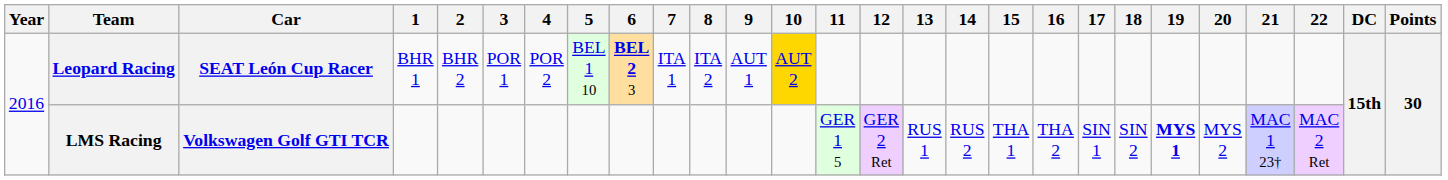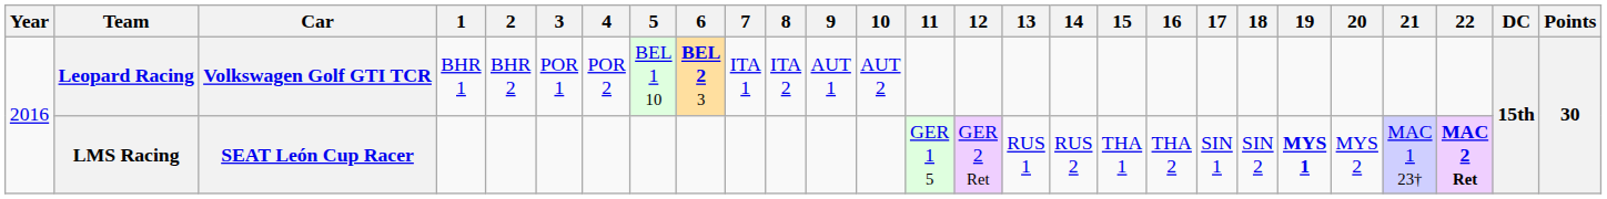Leopard Racing | Car: SEAT León Cup Racer -> Volkswagen Golf GTI TCR
Leopard Racing | 10: gold background -> no background
LMS Racing | Car: Volkswagen Golf GTI TCR -> SEAT León Cup Racer
LMS Racing | 22: normal -> bold
